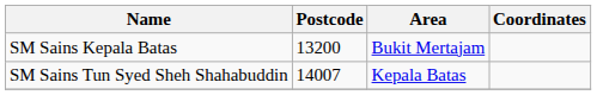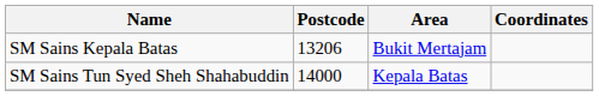SM Sains Kepala Batas | Postcode: 13200 -> 13206
SM Sains Tun Syed Sheh Shahabuddin | Postcode: 14007 -> 14000
